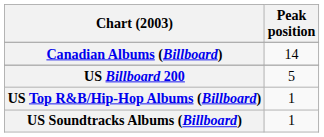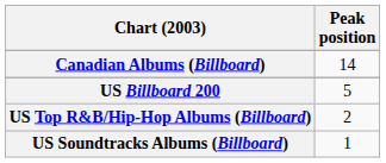US Top R&B/Hip-Hop Albums (Billboard) | Peak position: 1 -> 2
